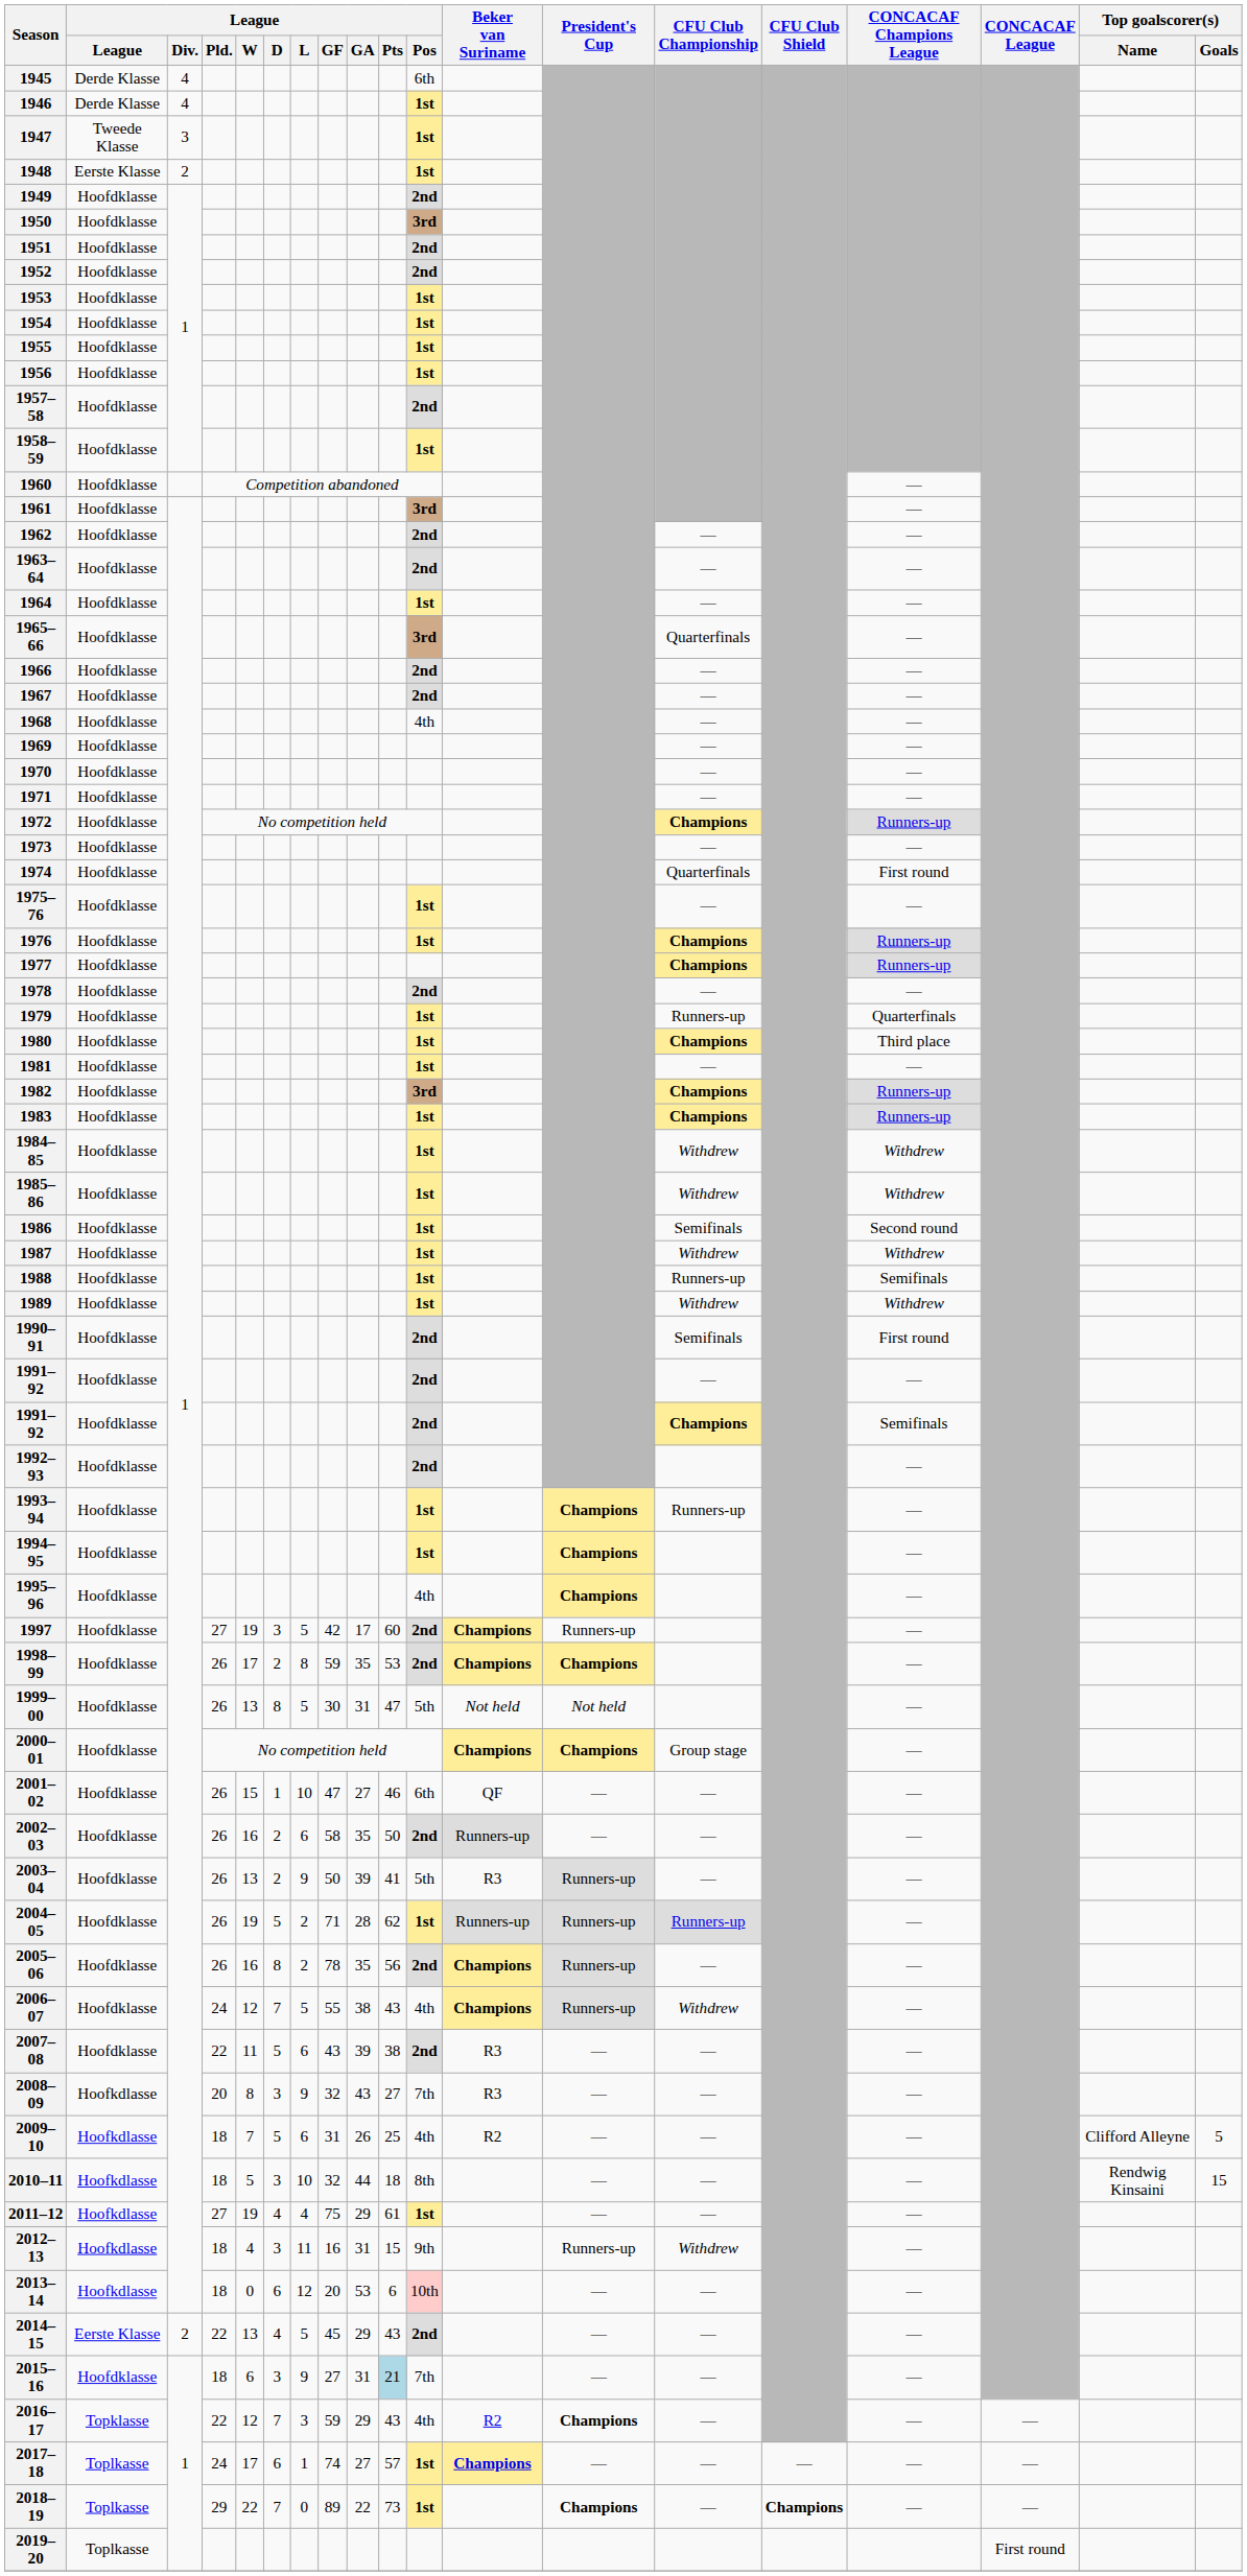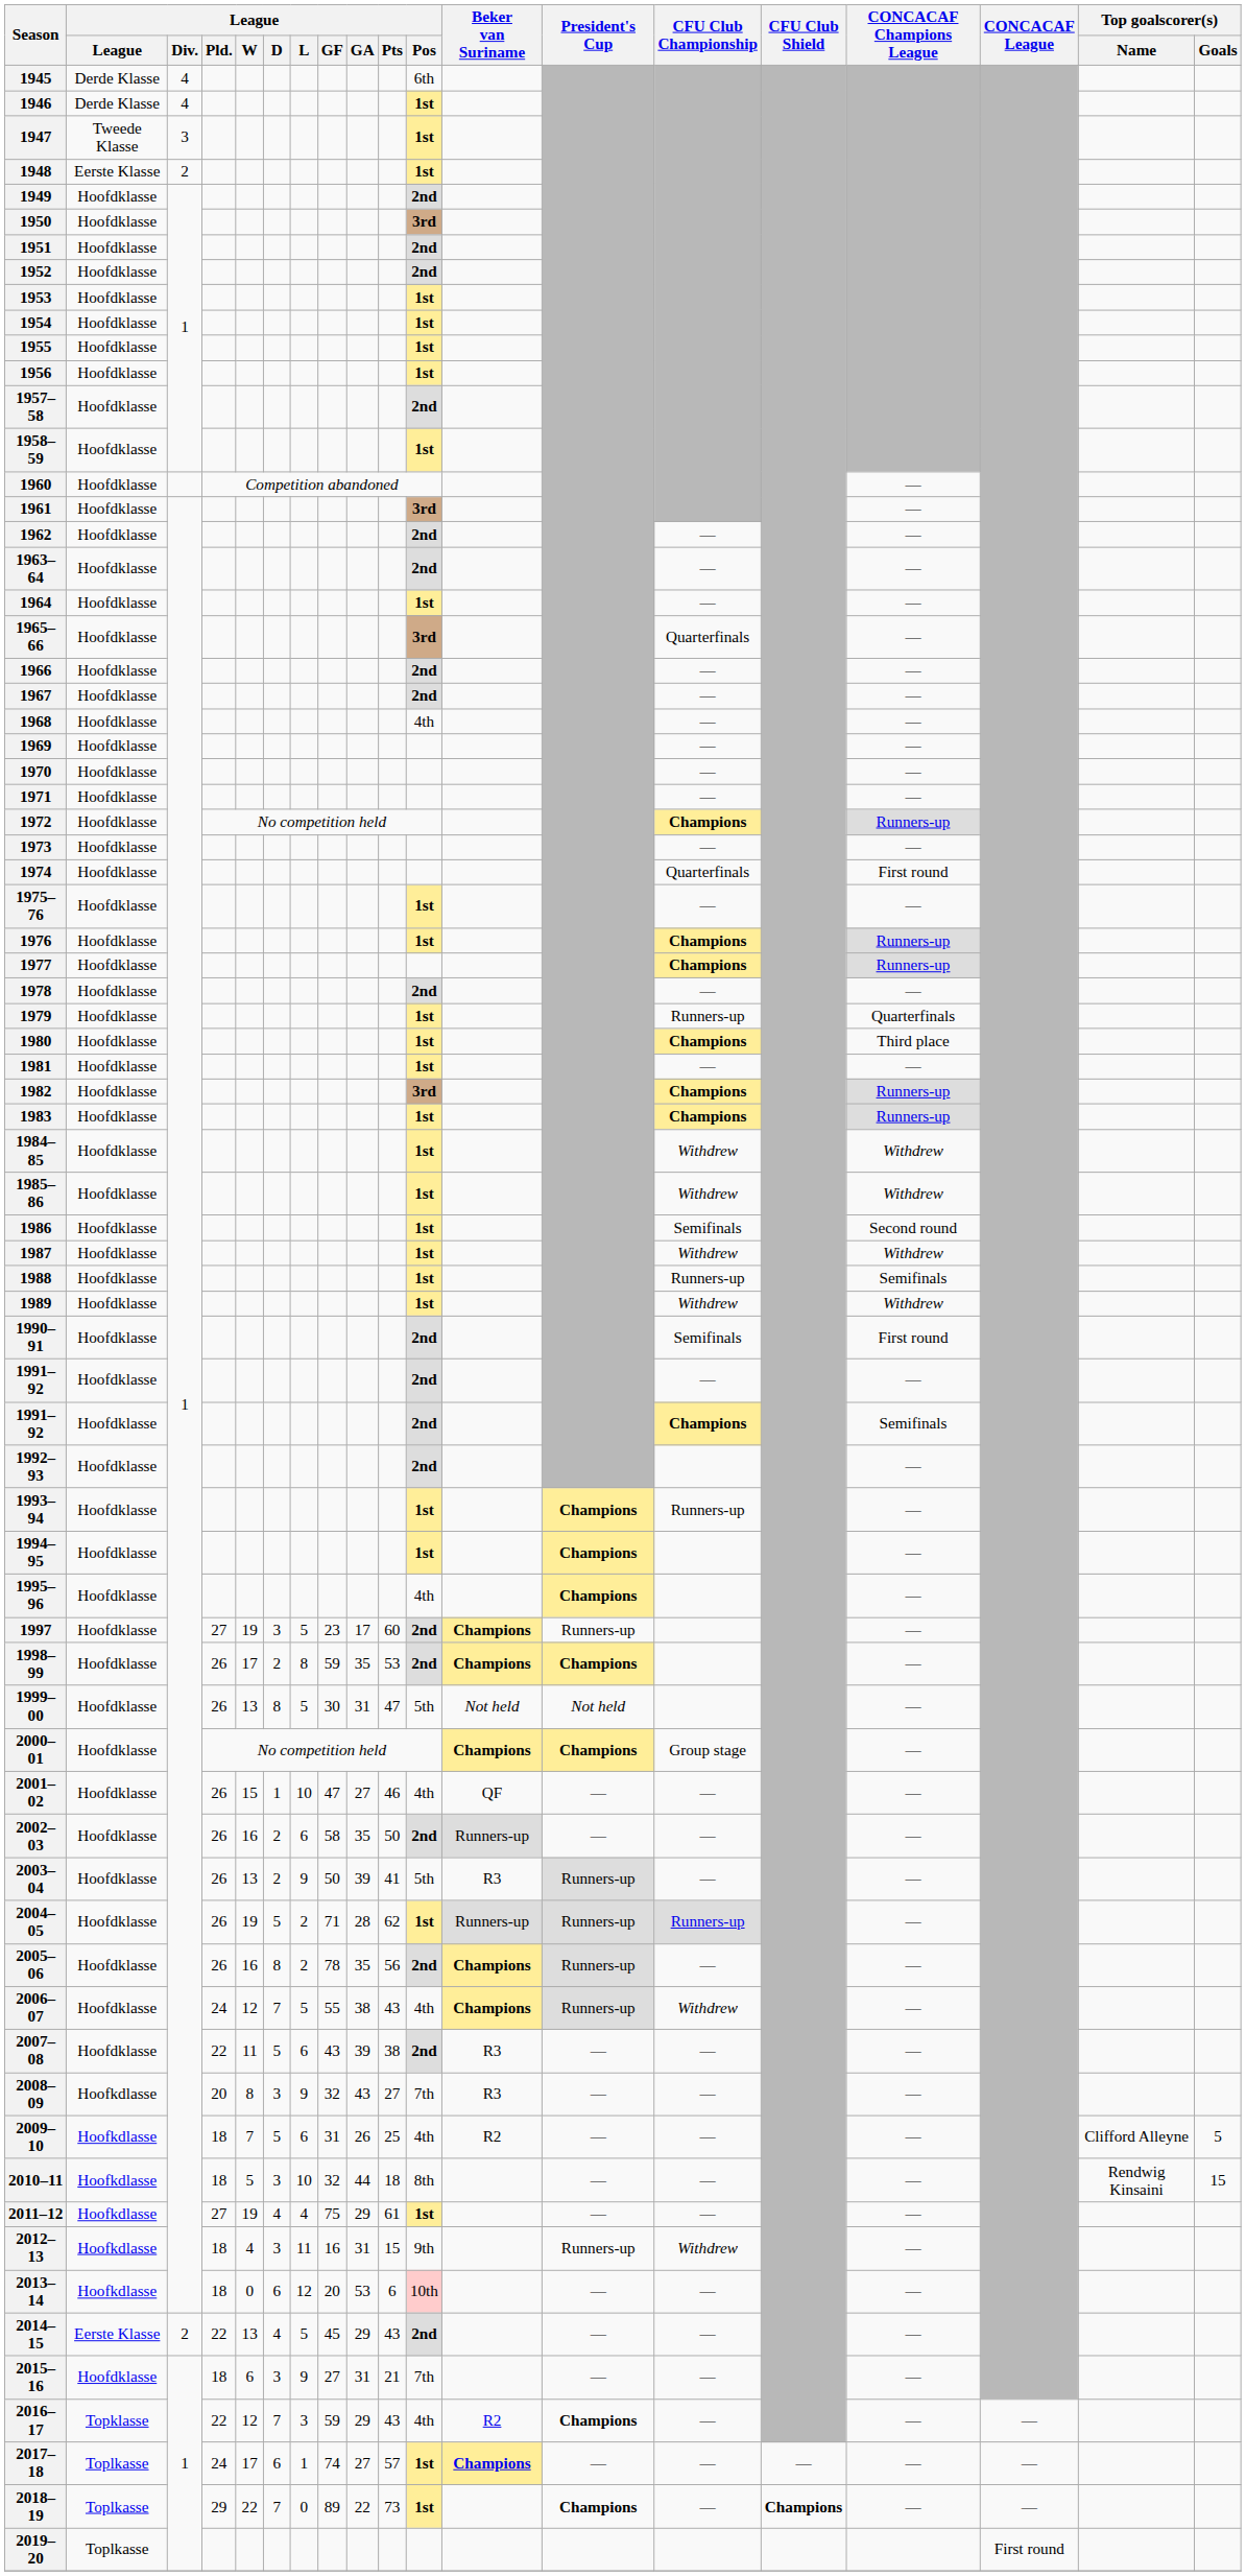1997 | League / GF: 42 -> 23
2001–02 | League / Pos: 6th -> 4th
2015–16 | League / Pts: lightblue background -> no background
